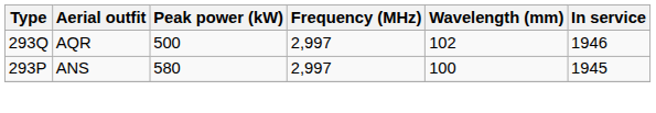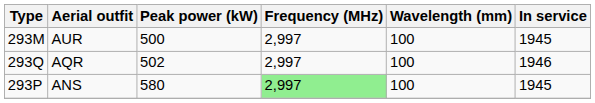+ row: 293M | AUR | 500 | 2,997 | 100 | 1945
AQR | Peak power (kW): 500 -> 502
AQR | Wavelength (mm): 102 -> 100
ANS | Frequency (MHz): no background -> lightgreen background
